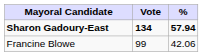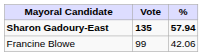Sharon Gadoury-East | Vote: 134 -> 135
